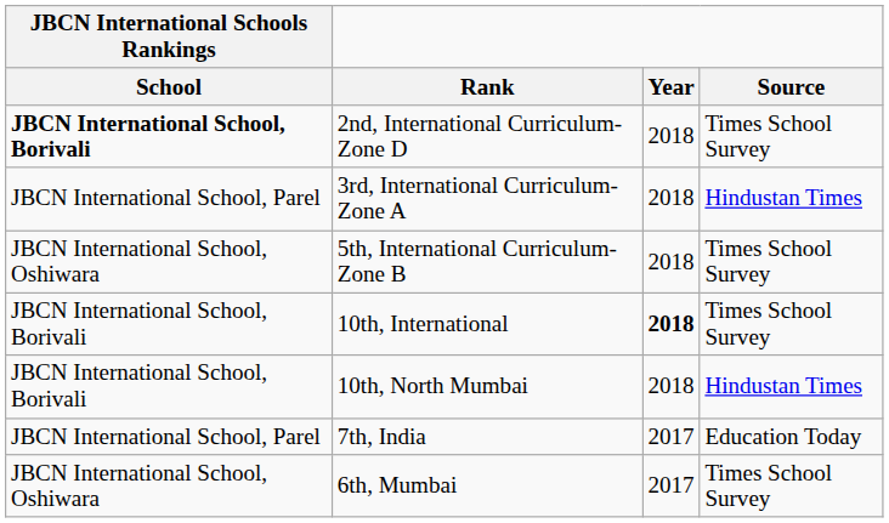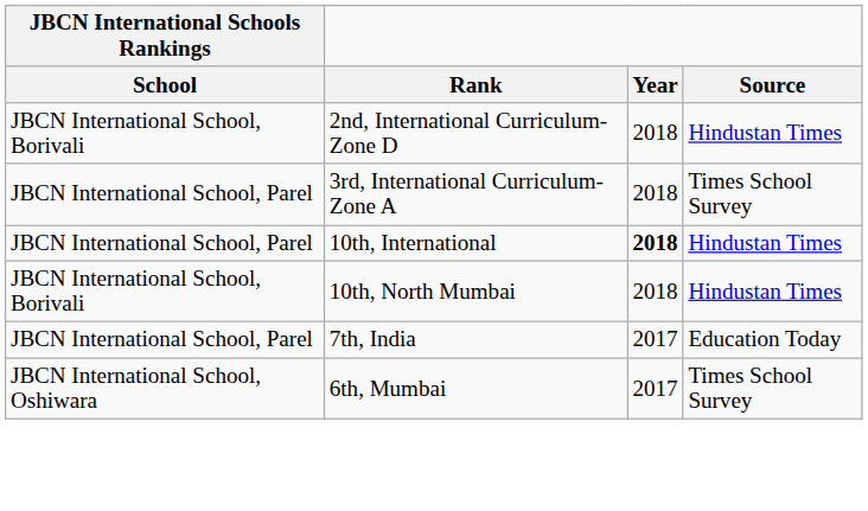2nd, International Curriculum- Zone D | JBCN International Schools Rankings / School: bold -> normal
2nd, International Curriculum- Zone D | Source: Times School Survey -> Hindustan Times
3rd, International Curriculum- Zone A | Source: Hindustan Times -> Times School Survey
- row: JBCN International School, Oshiwara | 5th, International Curriculum- Zone B | 2018 | Times School Survey
10th, International | JBCN International Schools Rankings / School: JBCN International School, Borivali -> JBCN International School, Parel
10th, International | Source: Times School Survey -> Hindustan Times
